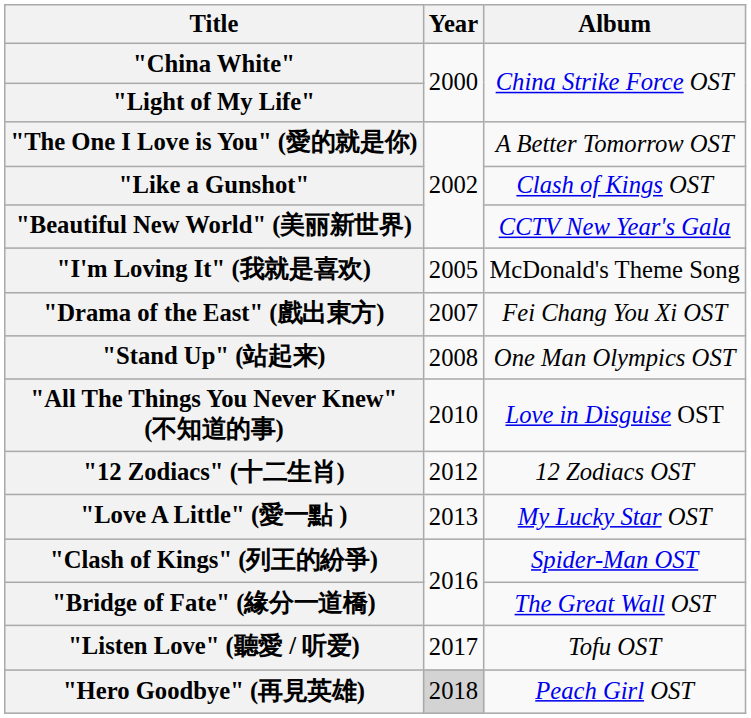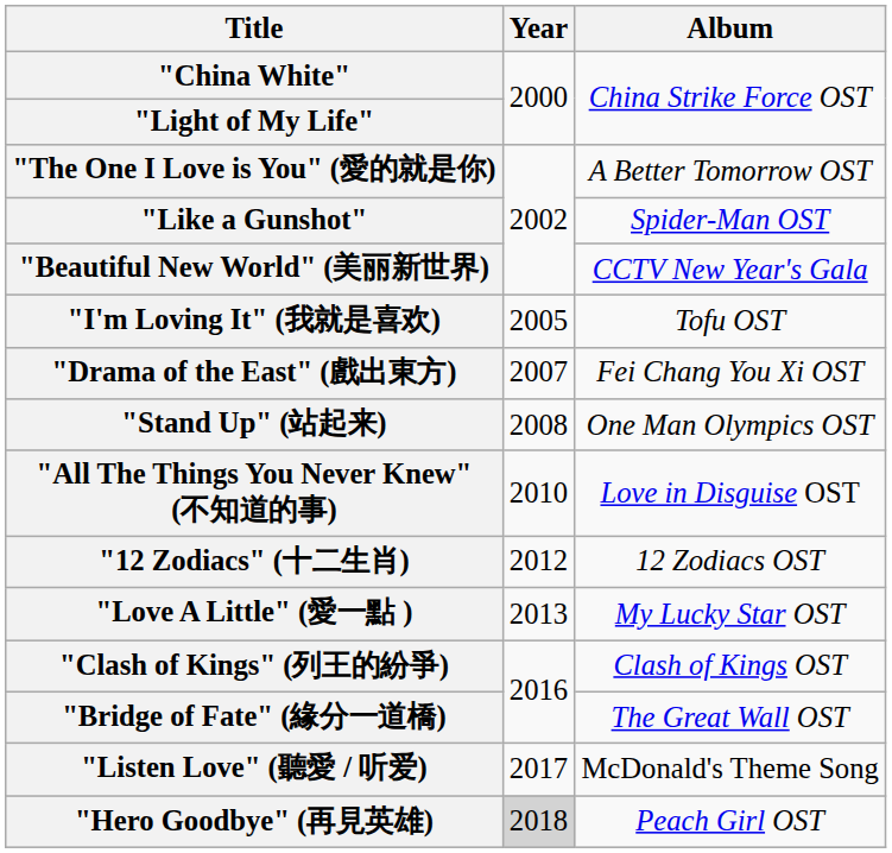"Like a Gunshot" | Album: Clash of Kings OST -> Spider-Man OST
"I'm Loving It" (我就是喜欢) | Album: McDonald's Theme Song -> Tofu OST
"Clash of Kings" (列王的紛爭) | Album: Spider-Man OST -> Clash of Kings OST
"Listen Love" (聽愛 / 听爱) | Album: Tofu OST -> McDonald's Theme Song
